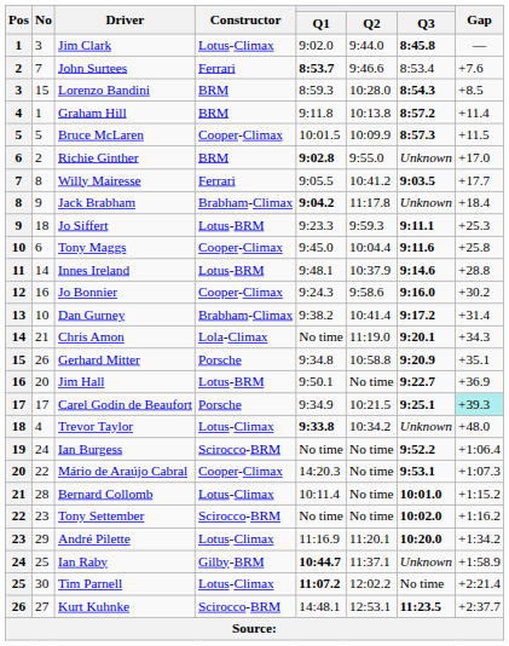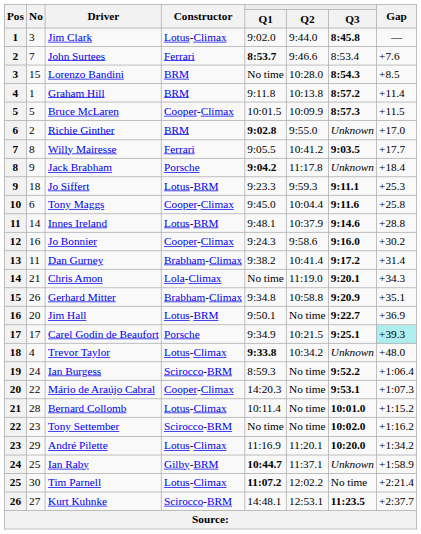Lorenzo Bandini | Q1: 8:59.3 -> No time
Jack Brabham | Constructor: Brabham-Climax -> Porsche
Dan Gurney | No: 10 -> 11
Gerhard Mitter | Constructor: Porsche -> Brabham-Climax
Ian Burgess | Q1: No time -> 8:59.3
